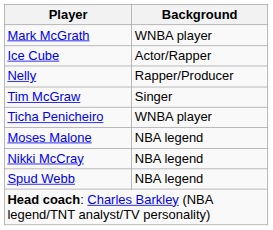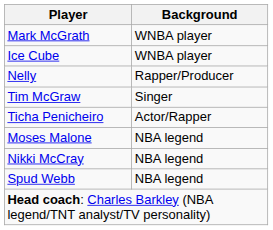Ice Cube | Background: Actor/Rapper -> WNBA player
Ticha Penicheiro | Background: WNBA player -> Actor/Rapper
